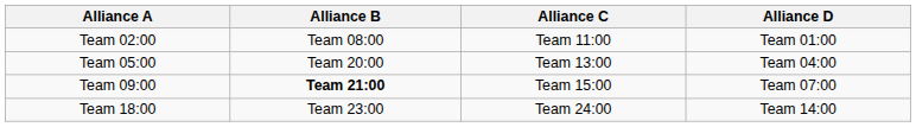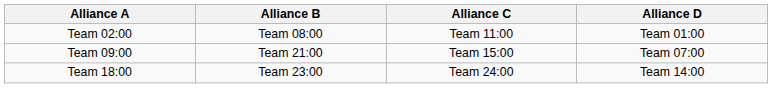- row: Team 05:00 | Team 20:00 | Team 13:00 | Team 04:00
Team 09:00 | Alliance B: bold -> normal
